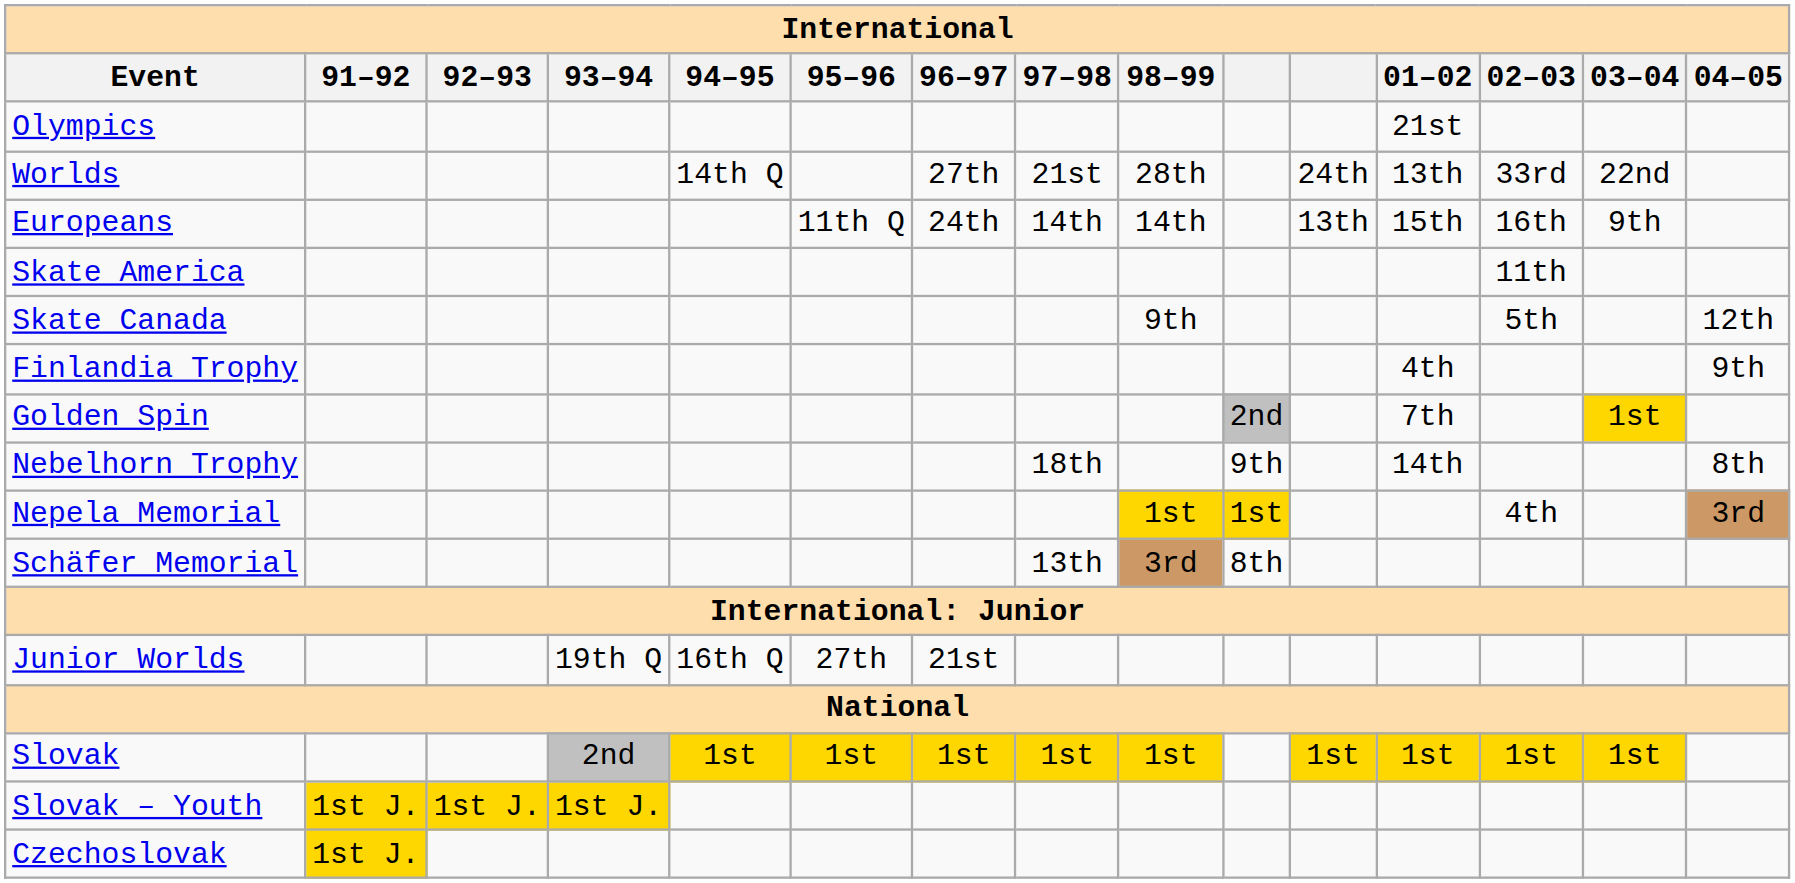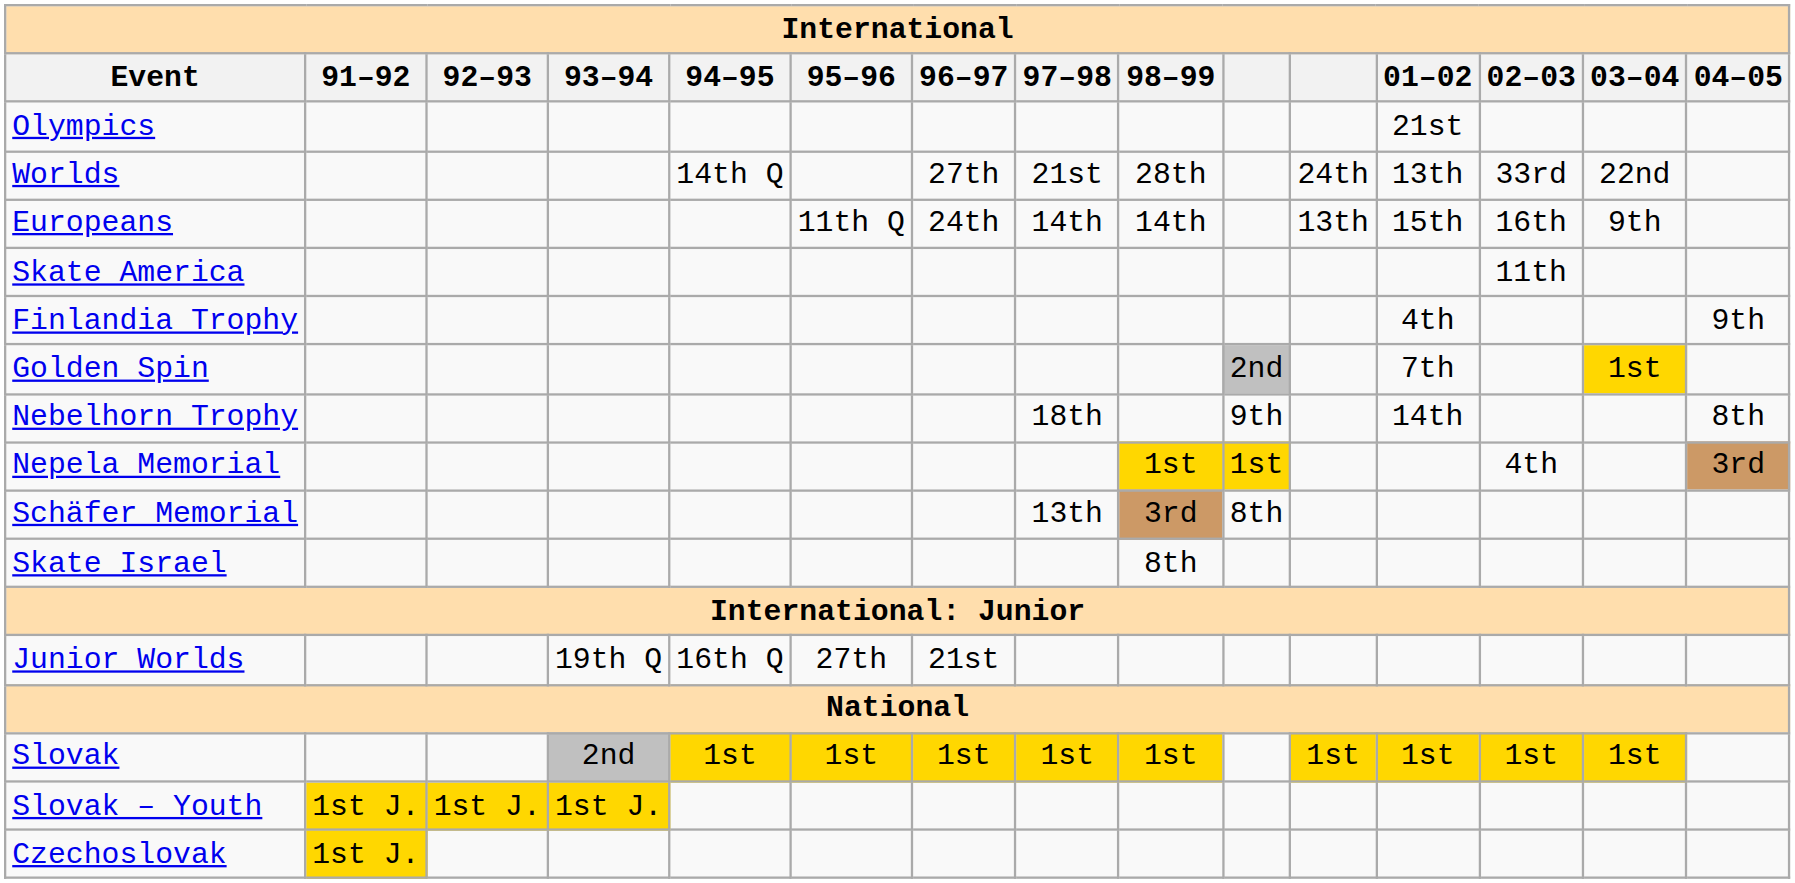- row: Skate Canada | 9th | 5th | 12th
+ row: Skate Israel | 8th
